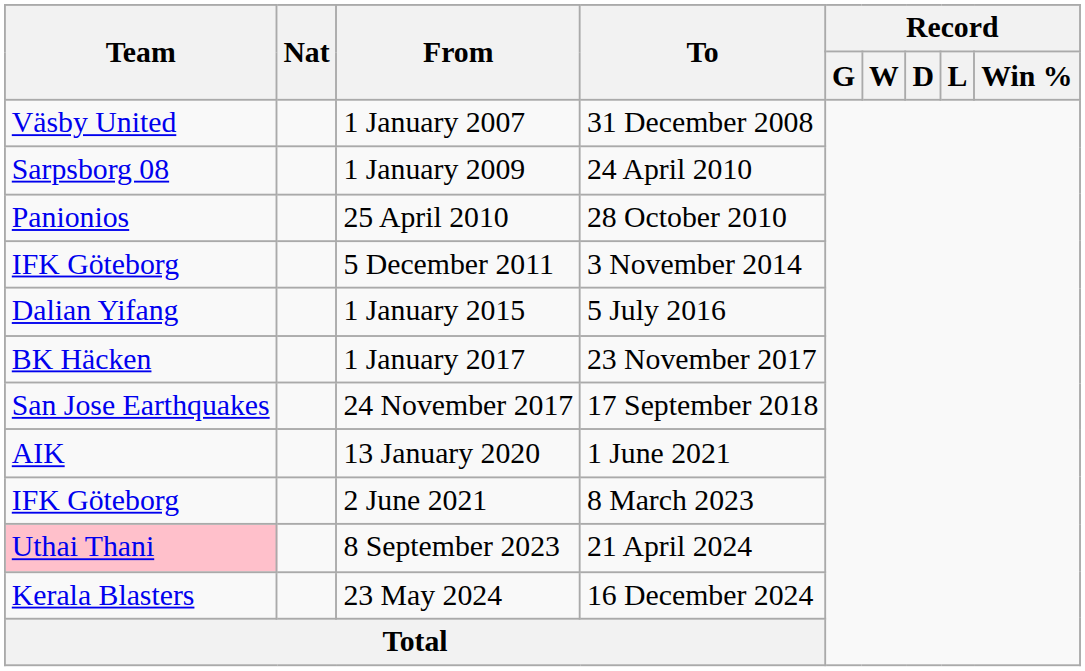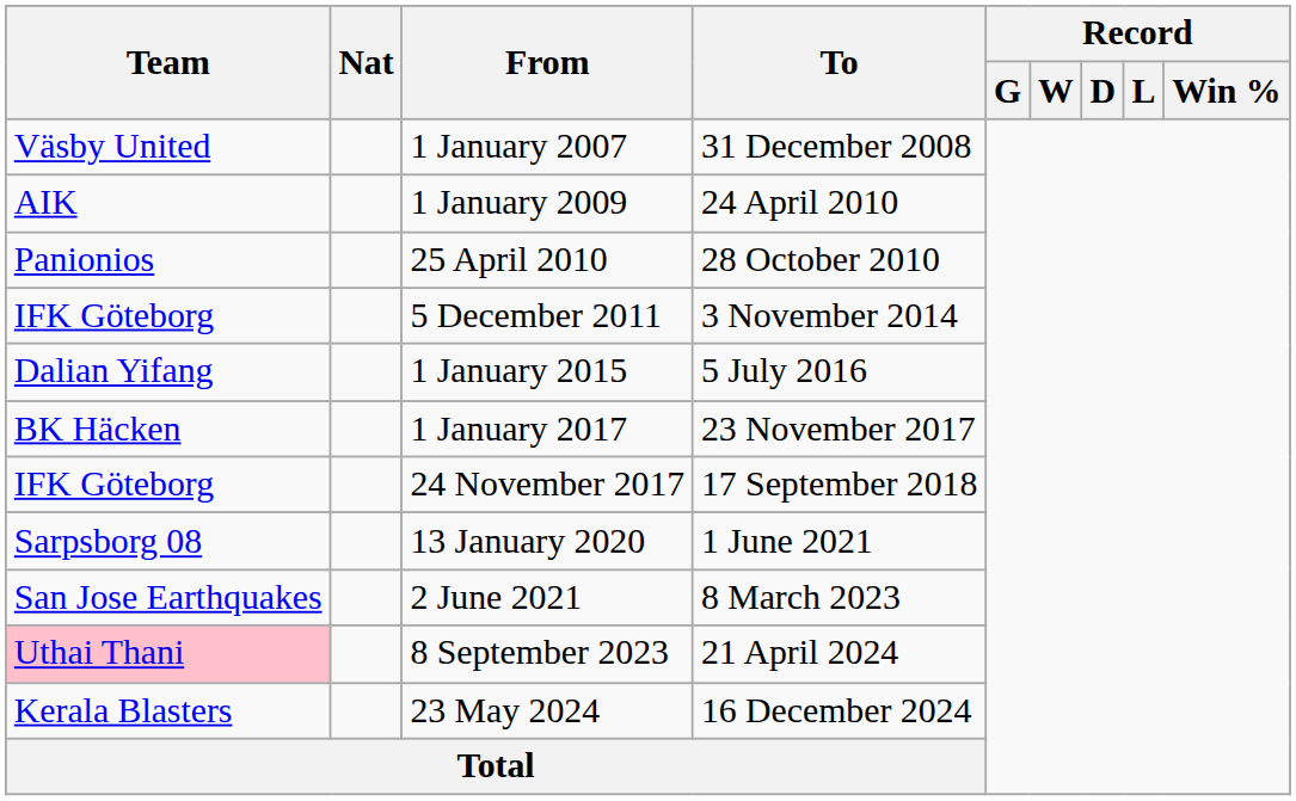1 January 2009 | Team: Sarpsborg 08 -> AIK
24 November 2017 | Team: San Jose Earthquakes -> IFK Göteborg
13 January 2020 | Team: AIK -> Sarpsborg 08
2 June 2021 | Team: IFK Göteborg -> San Jose Earthquakes
